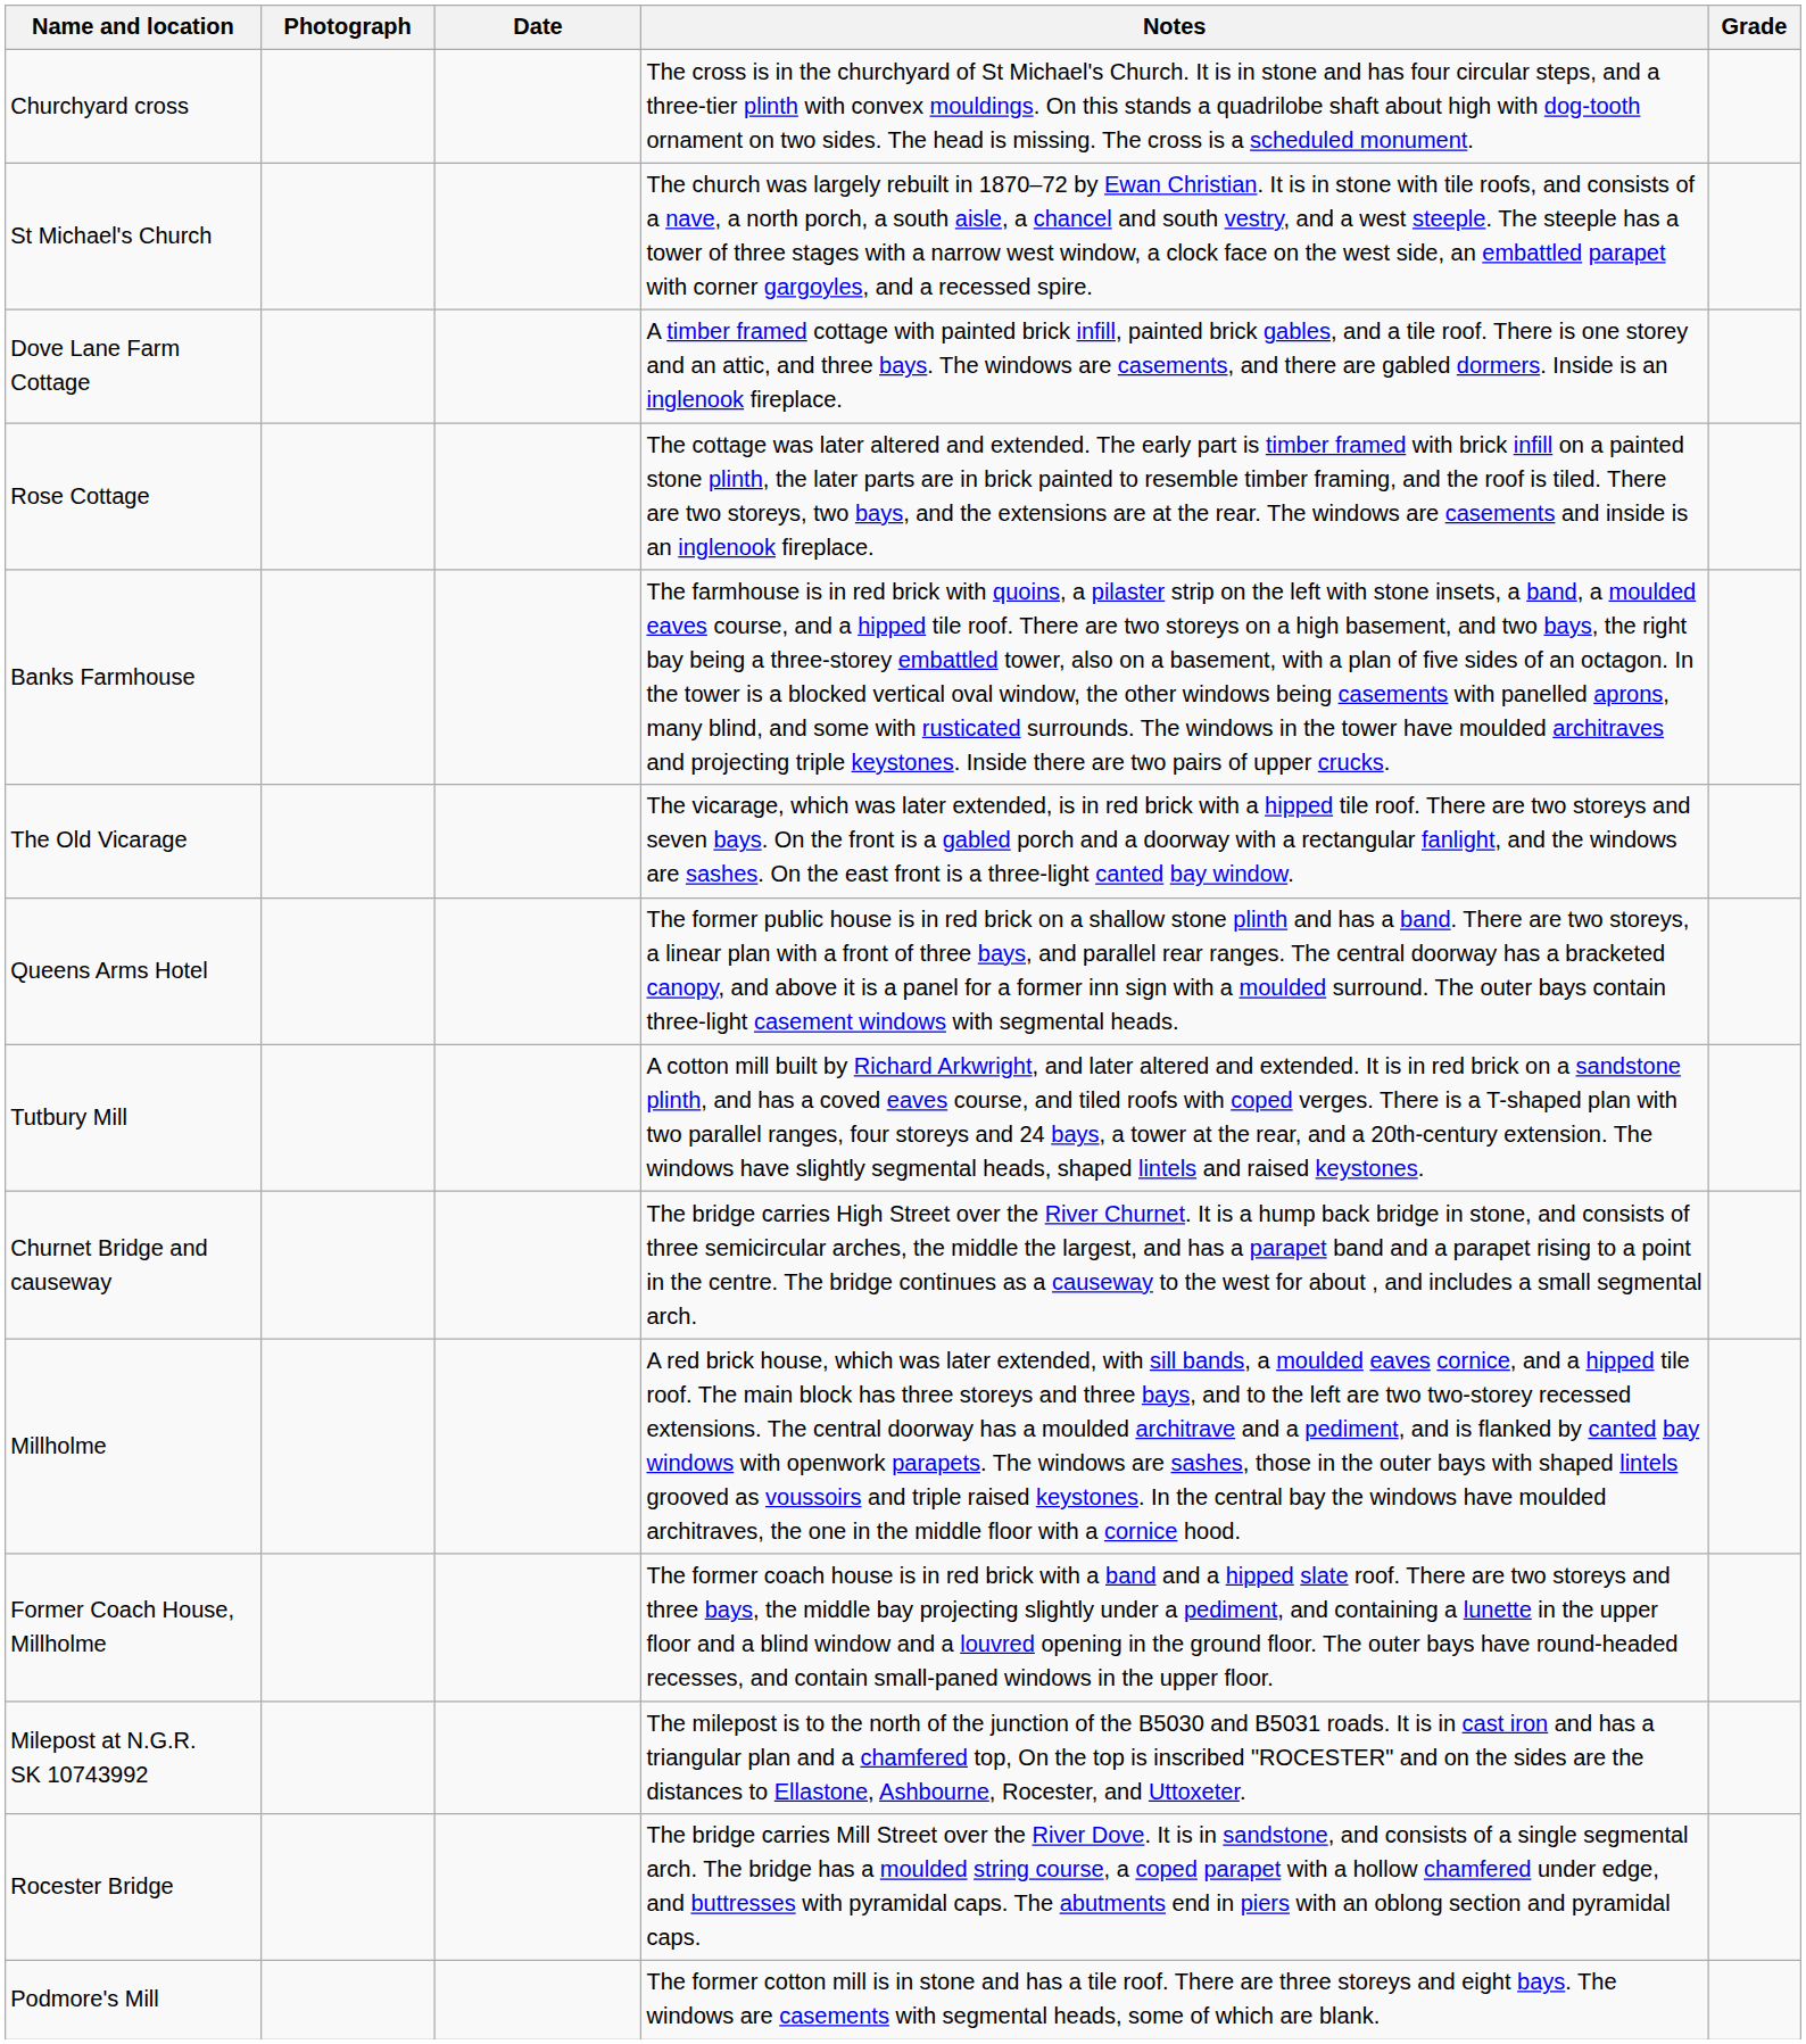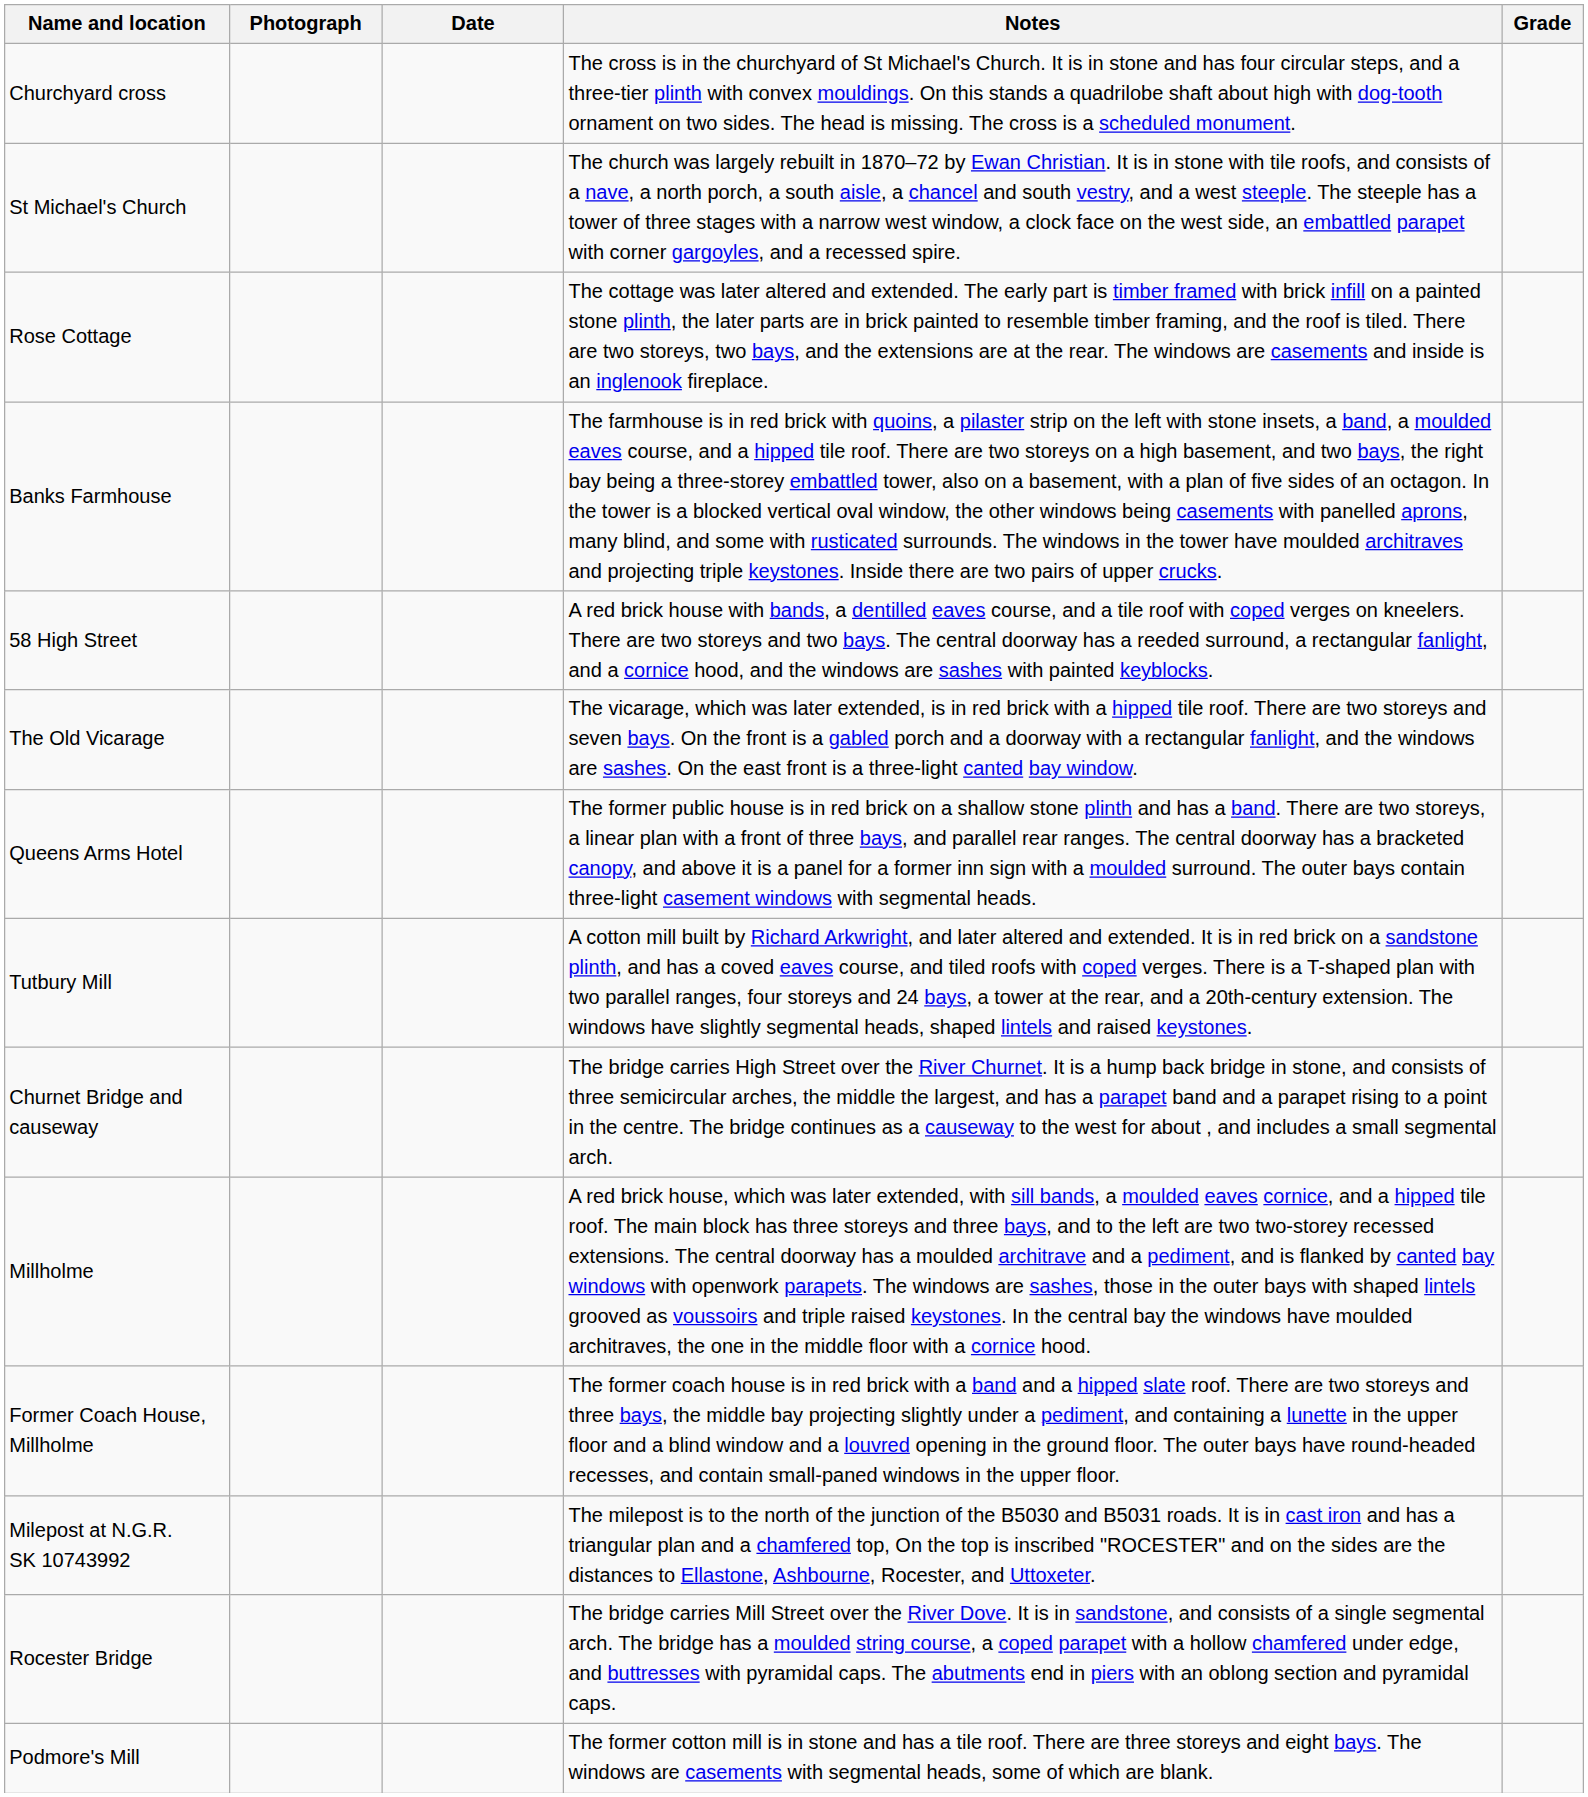- row: Dove Lane Farm Cottage | A timber framed cottage with painted brick infill, painted brick gables, and a tile roof. There is one storey and an attic, and three bays. The windows are casements, and there are gabled dormers. Inside is an inglenook fireplace.
+ row: 58 High Street | A red brick house with bands, a dentilled eaves course, and a tile roof with coped verges on kneelers. There are two storeys and two bays. The central doorway has a reeded surround, a rectangular fanlight, and a cornice hood, and the windows are sashes with painted keyblocks.
